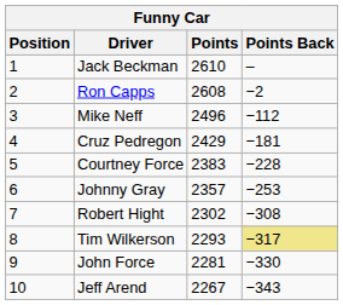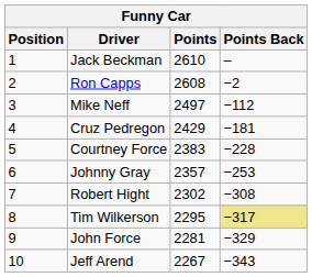Mike Neff | Points: 2496 -> 2497
Tim Wilkerson | Points: 2293 -> 2295
John Force | Points Back: −330 -> −329
